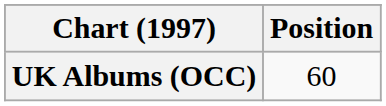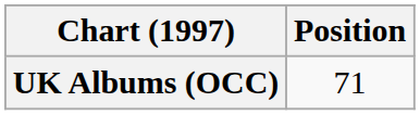UK Albums (OCC) | Position: 60 -> 71
